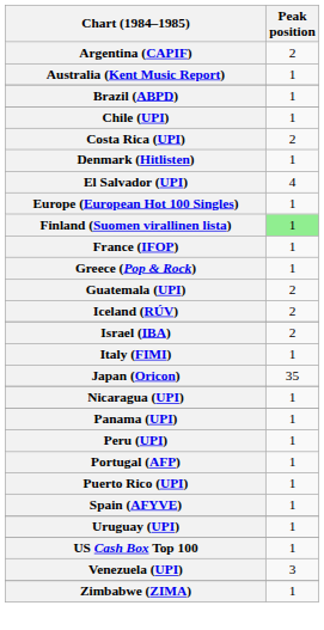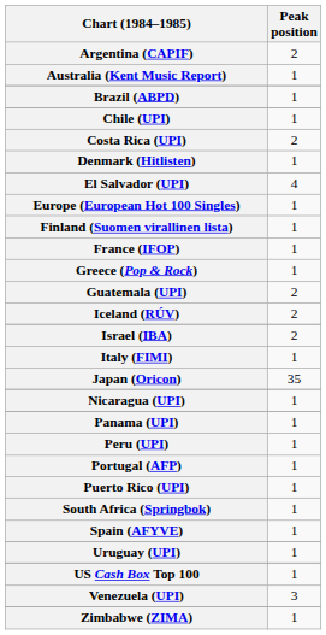Finland (Suomen virallinen lista) | Peak position: lightgreen background -> no background
+ row: South Africa (Springbok) | 1
